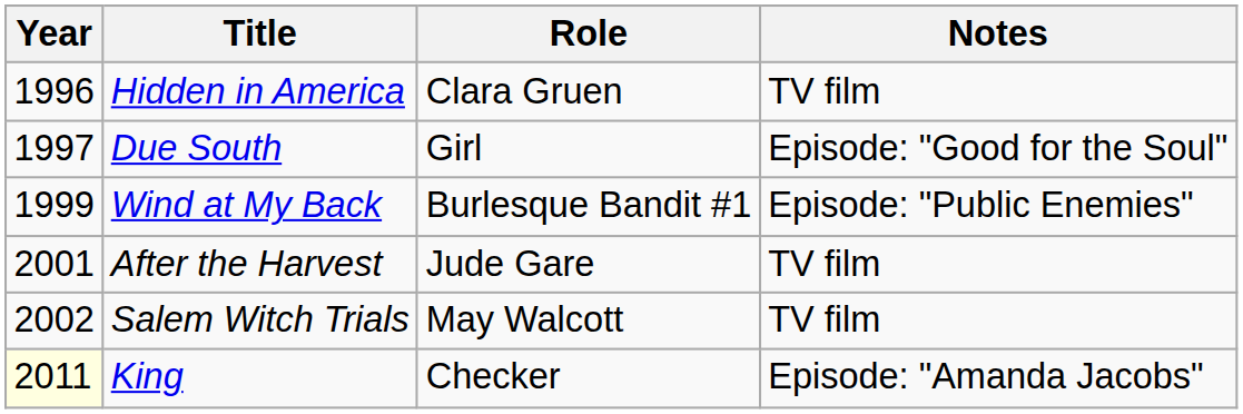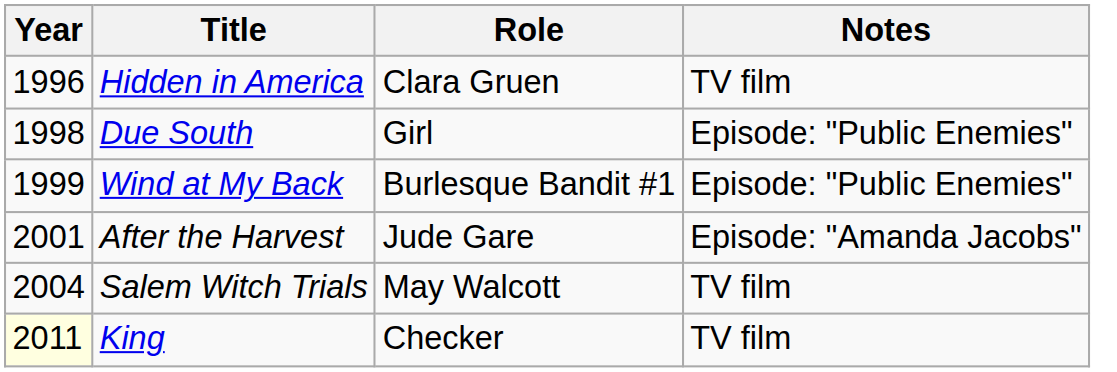Due South | Year: 1997 -> 1998
Due South | Notes: Episode: "Good for the Soul" -> Episode: "Public Enemies"
After the Harvest | Notes: TV film -> Episode: "Amanda Jacobs"
Salem Witch Trials | Year: 2002 -> 2004
King | Notes: Episode: "Amanda Jacobs" -> TV film
